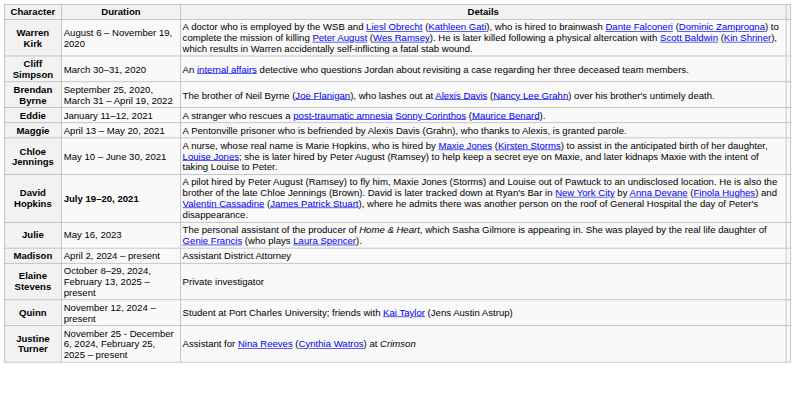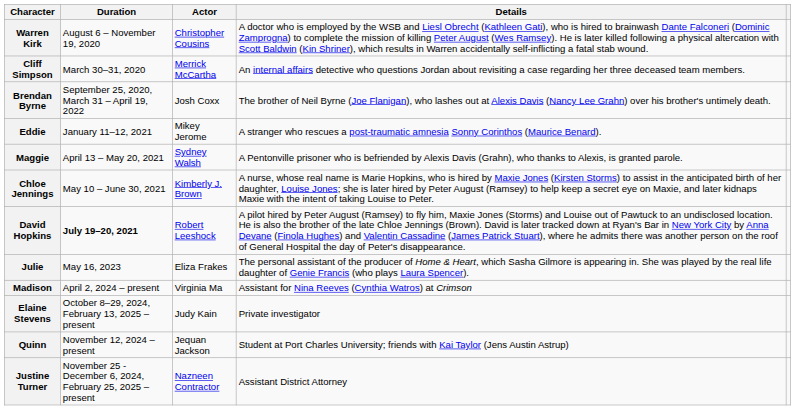+ column: Actor | Christopher Cousins | Merrick McCartha | Josh Coxx | Mikey Jerome | Sydney Walsh | Kimberly J. Brown | Robert Leeshock | Eliza Frakes | Virginia Ma | Judy Kain | Jequan Jackson | Nazneen Contractor
Madison | Details: Assistant District Attorney -> Assistant for Nina Reeves (Cynthia Watros) at Crimson
Justine Turner | Details: Assistant for Nina Reeves (Cynthia Watros) at Crimson -> Assistant District Attorney
